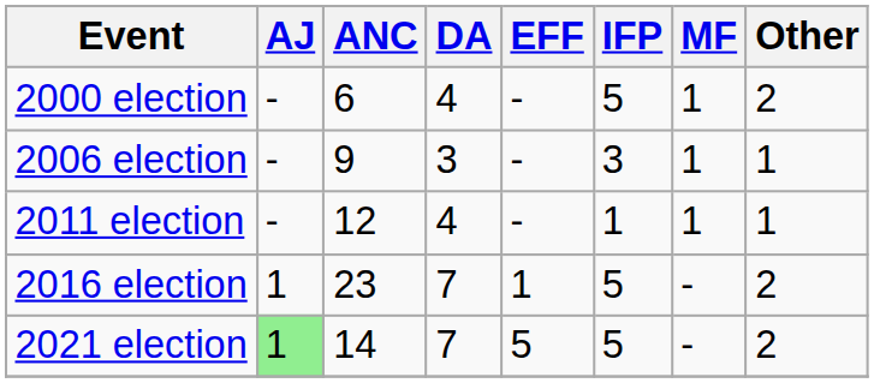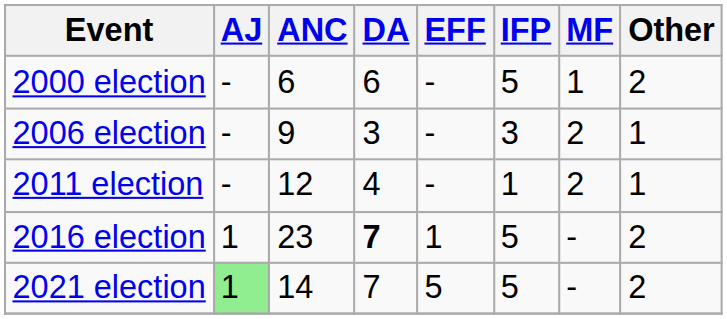2000 election | DA: 4 -> 6
2006 election | MF: 1 -> 2
2011 election | MF: 1 -> 2
2016 election | DA: normal -> bold
